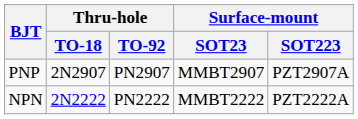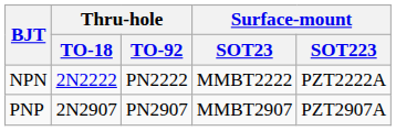rows swapped: PNP <-> NPN
